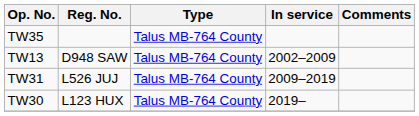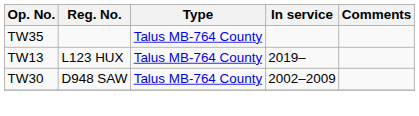TW13 | Reg. No.: D948 SAW -> L123 HUX
TW13 | In service: 2002–2009 -> 2019–
- row: TW31 | L526 JUJ | Talus MB-764 County | 2009–2019
TW30 | Reg. No.: L123 HUX -> D948 SAW
TW30 | In service: 2019– -> 2002–2009
